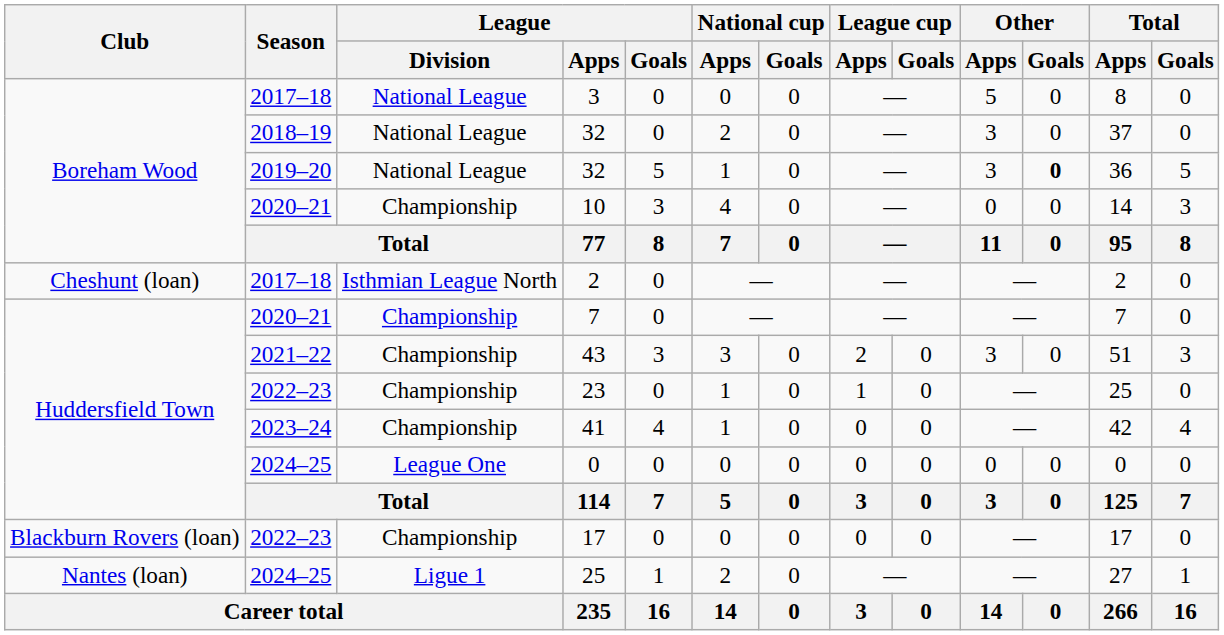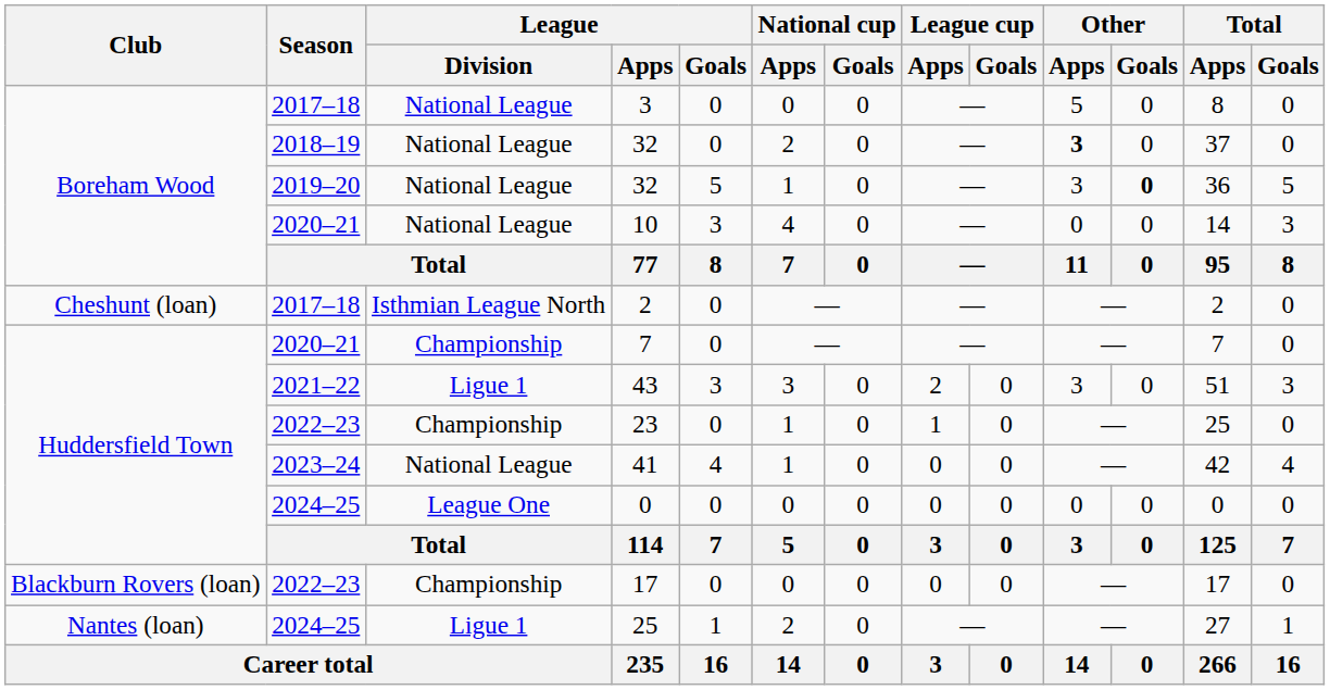2018–19 / 32 | Other / Apps: normal -> bold
10 | League / Division: Championship -> National League
43 | League / Division: Championship -> Ligue 1
41 | League / Division: Championship -> National League
